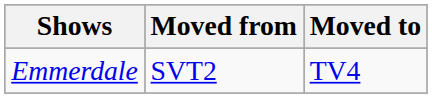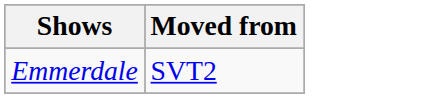- column: Moved to | TV4
